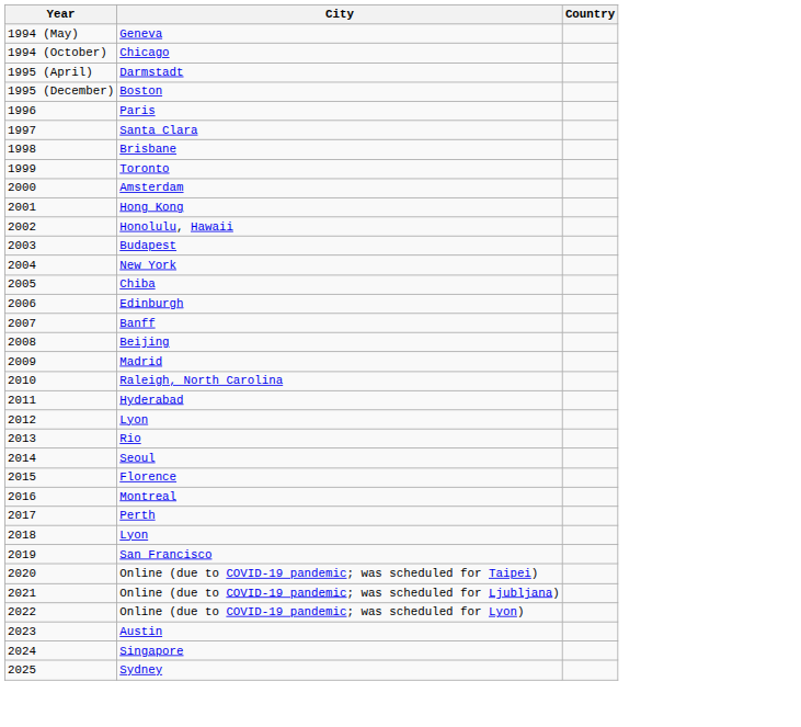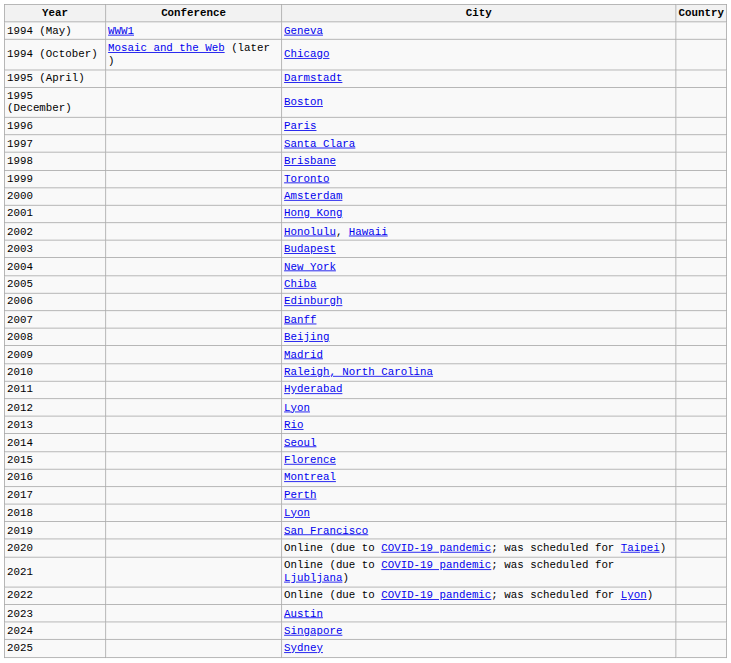+ column: Conference | WWW1 | Mosaic and the Web (later )
